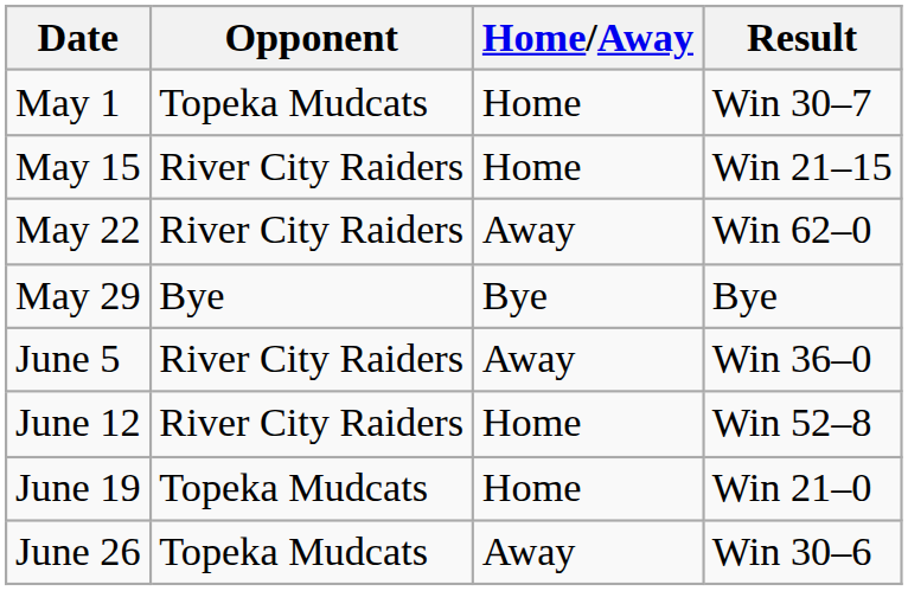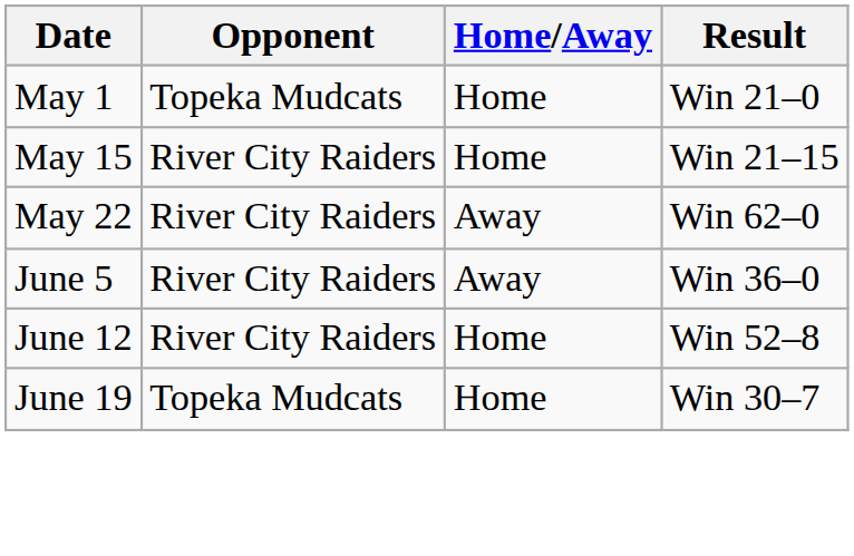May 1 | Result: Win 30–7 -> Win 21–0
- row: May 29 | Bye | Bye | Bye
June 19 | Result: Win 21–0 -> Win 30–7
- row: June 26 | Topeka Mudcats | Away | Win 30–6
